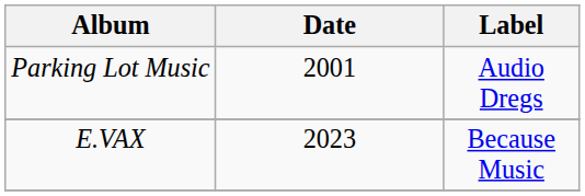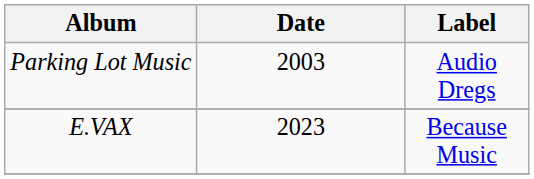Parking Lot Music | Date: 2001 -> 2003
